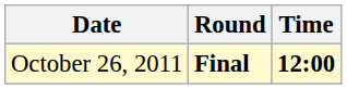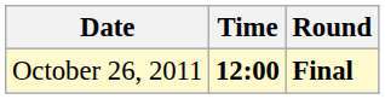columns swapped: Time <-> Round
